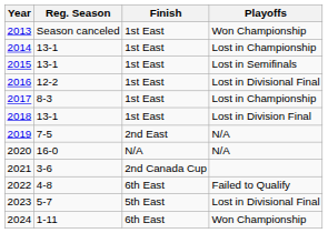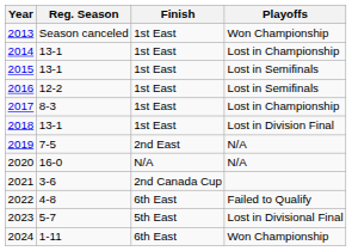2016 | Playoffs: Lost in Divisional Final -> Lost in Semifinals
